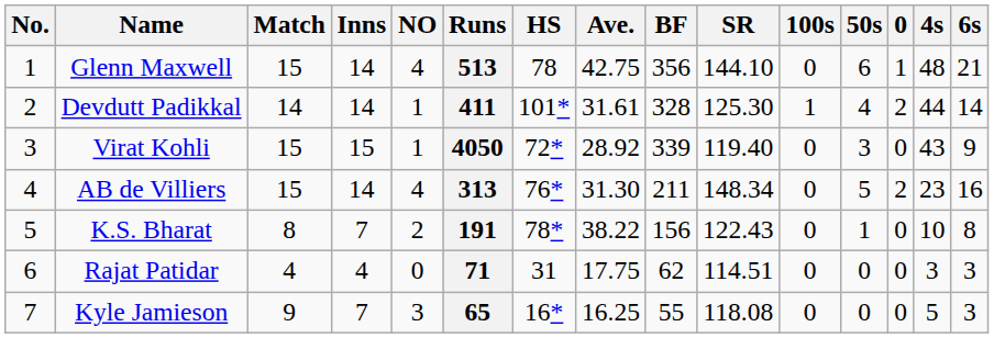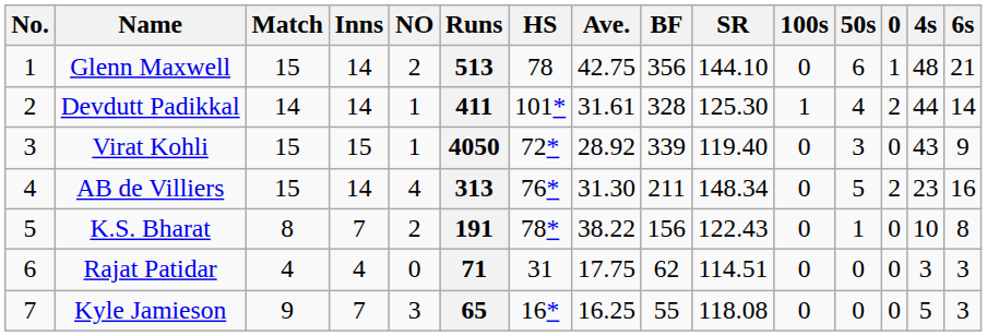Glenn Maxwell | NO: 4 -> 2
